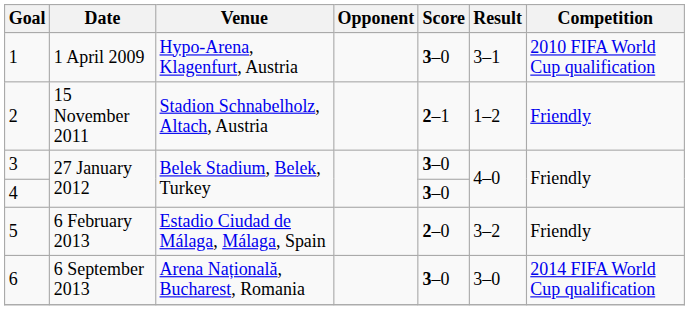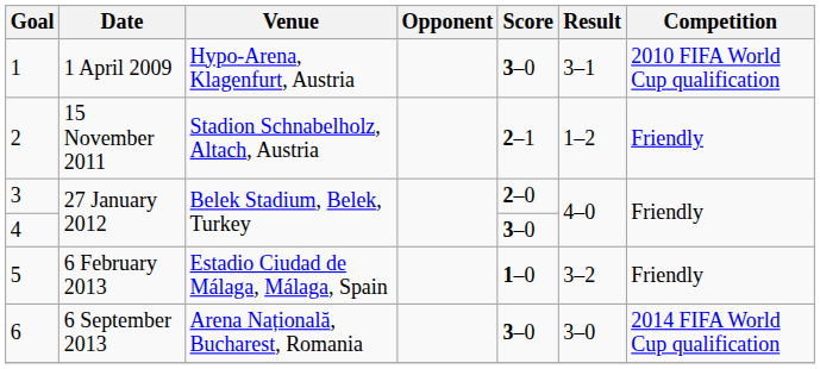3 | Score: 3–0 -> 2–0
5 | Score: 2–0 -> 1–0
